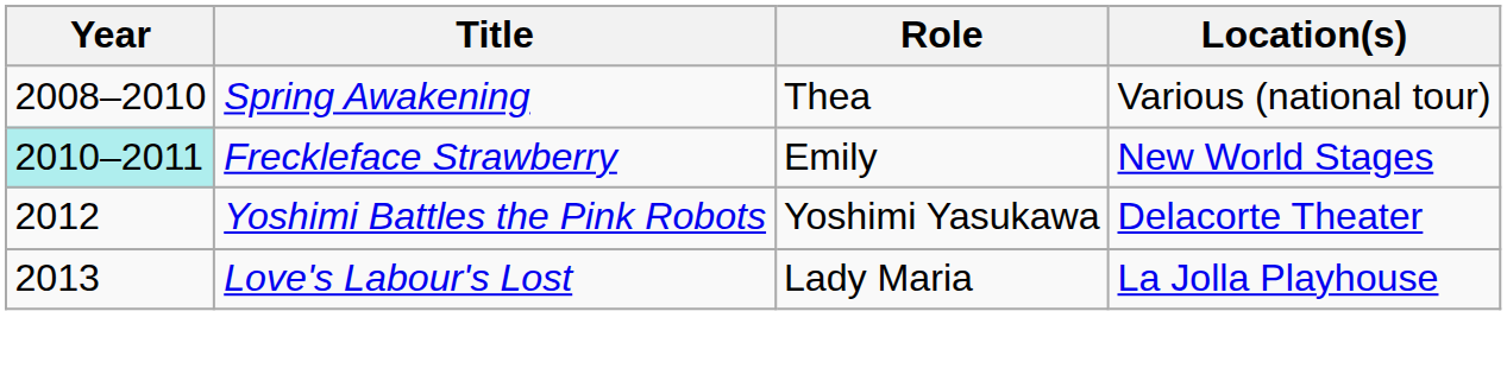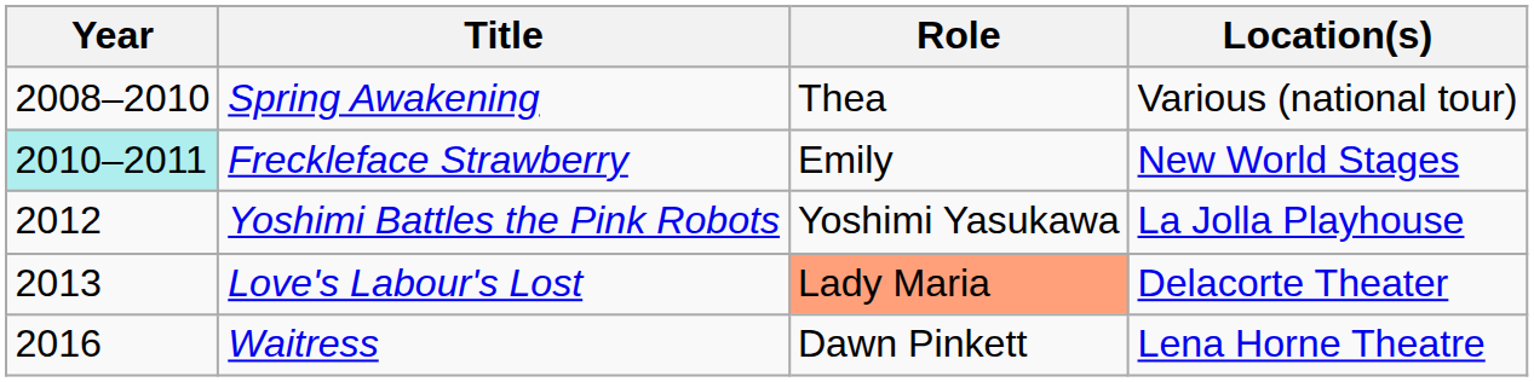Yoshimi Battles the Pink Robots | Location(s): Delacorte Theater -> La Jolla Playhouse
Love's Labour's Lost | Role: no background -> lightsalmon background
Love's Labour's Lost | Location(s): La Jolla Playhouse -> Delacorte Theater
+ row: 2016 | Waitress | Dawn Pinkett | Lena Horne Theatre
